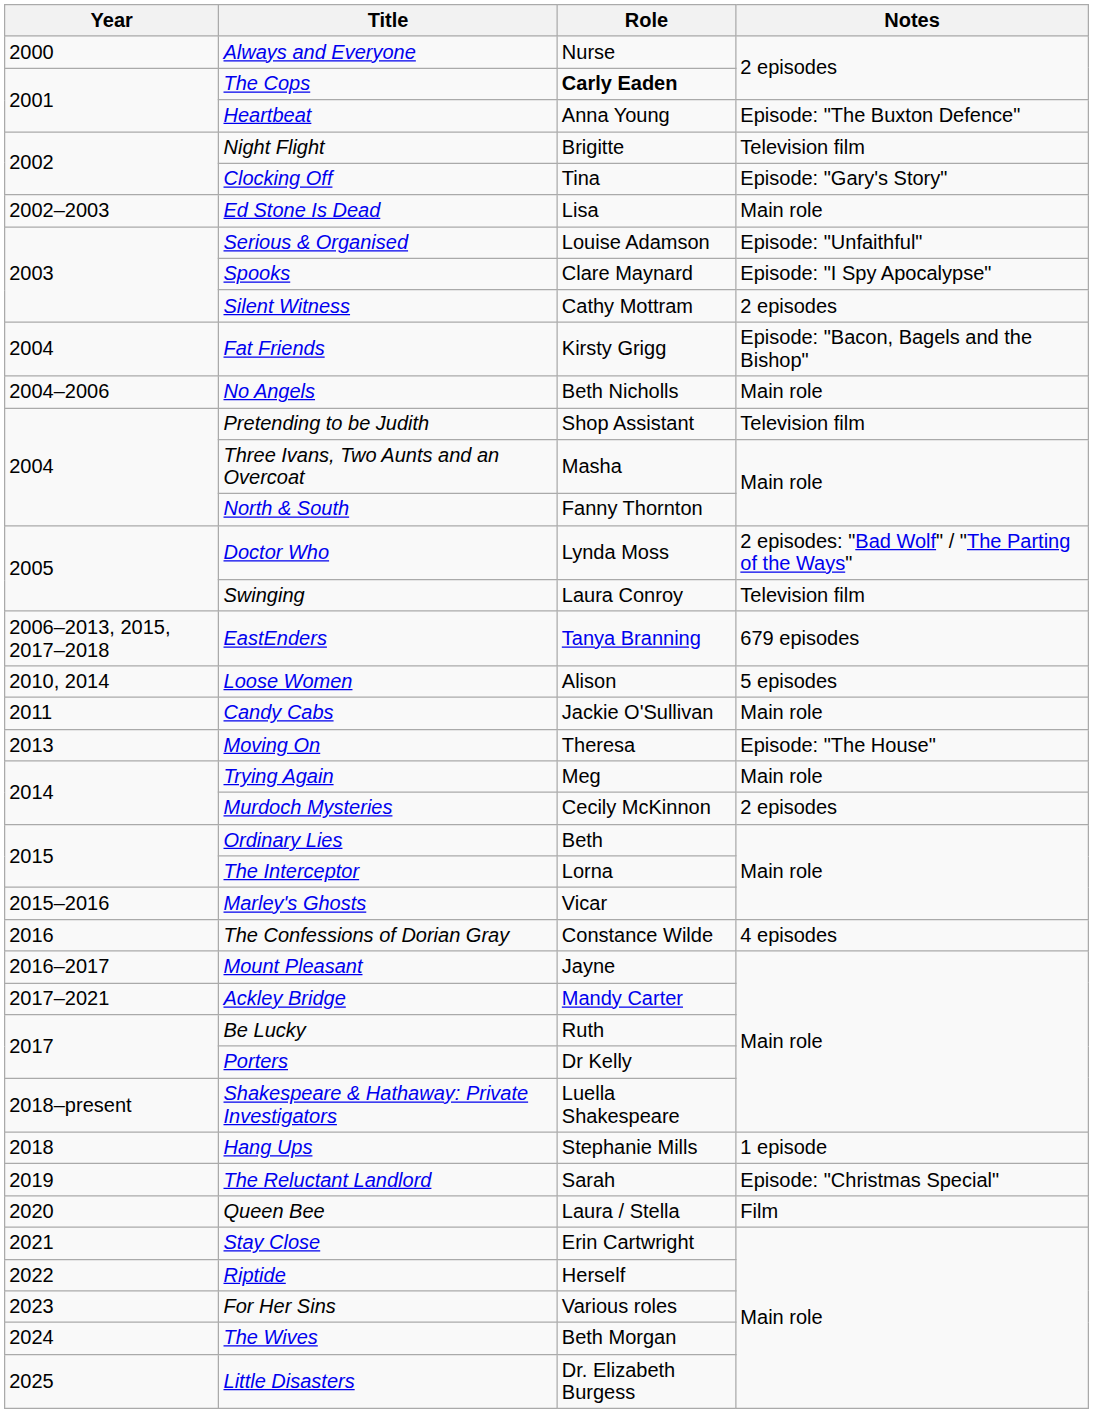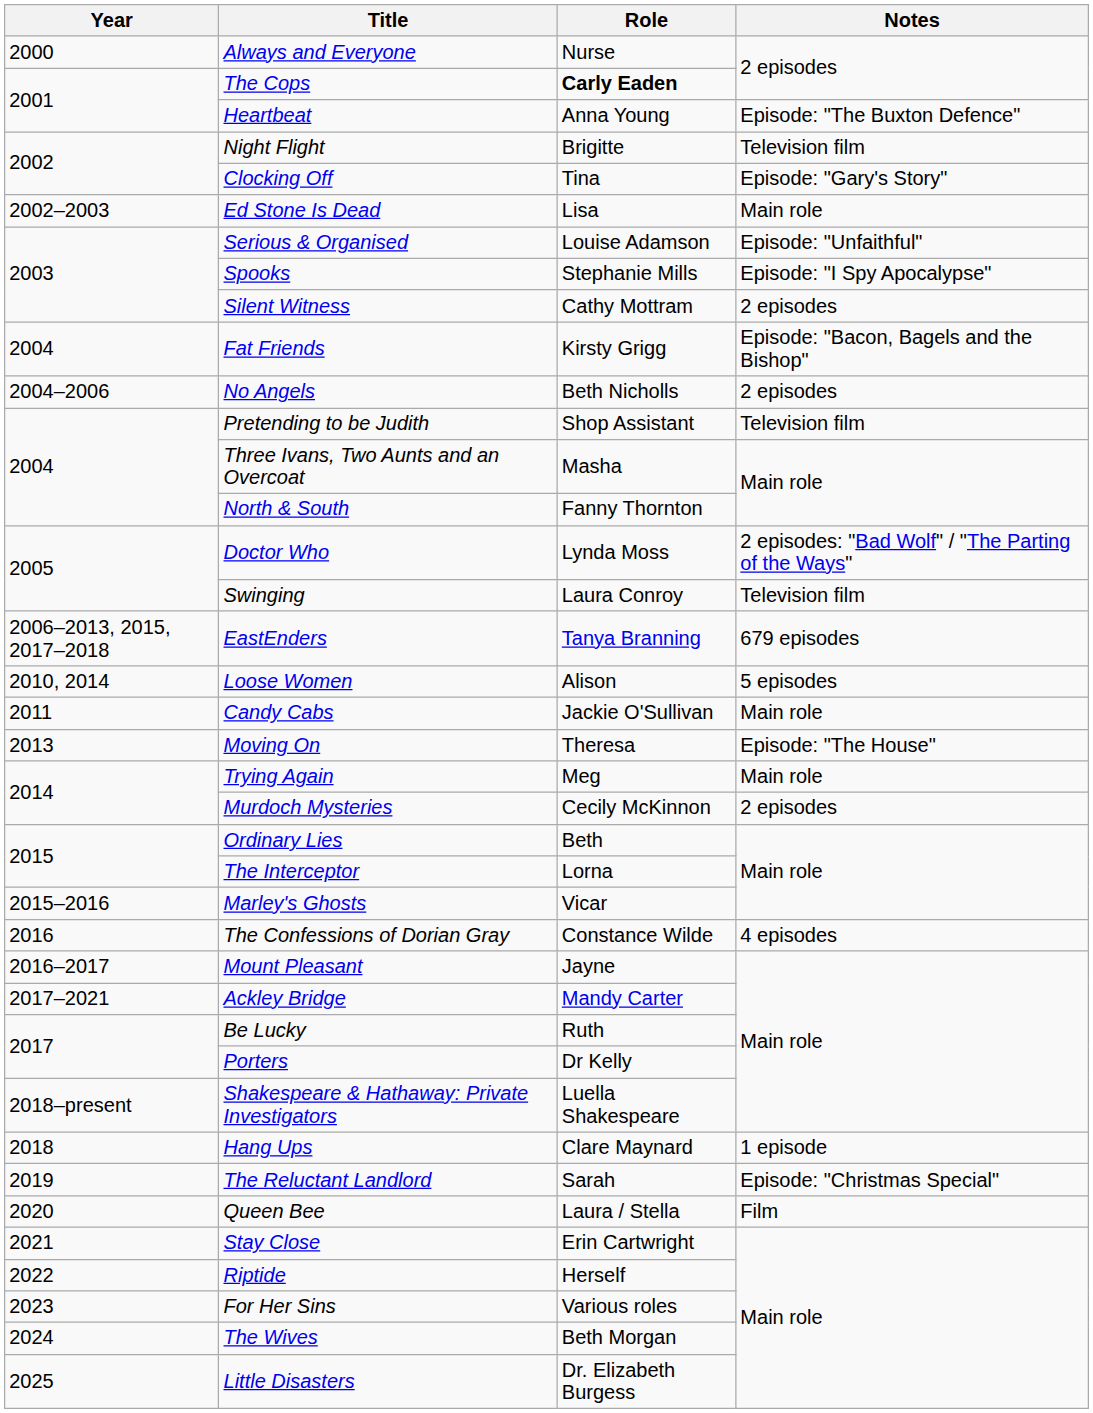Spooks | Role: Clare Maynard -> Stephanie Mills
No Angels | Notes: Main role -> 2 episodes
Hang Ups | Role: Stephanie Mills -> Clare Maynard
